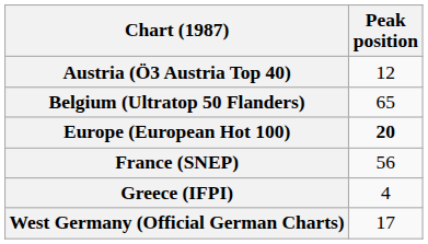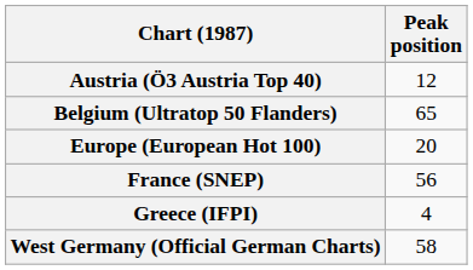Europe (European Hot 100) | Peak position: bold -> normal
West Germany (Official German Charts) | Peak position: 17 -> 58
